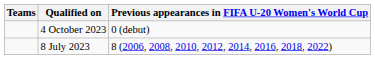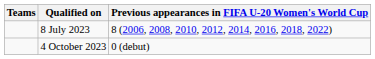rows swapped: 8 July 2023 <-> 4 October 2023
